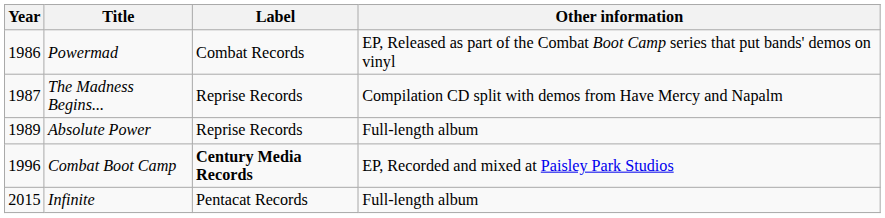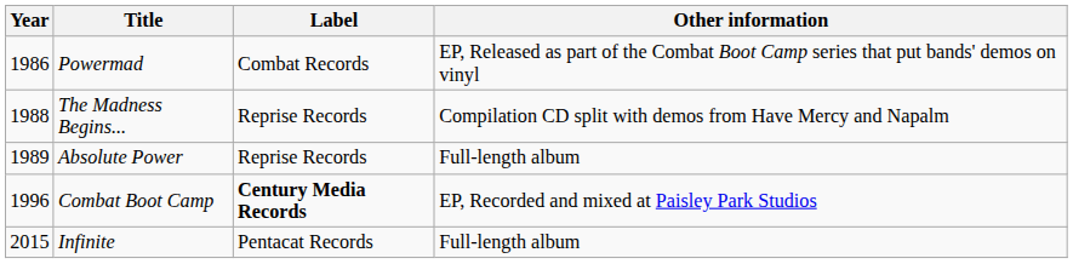The Madness Begins... | Year: 1987 -> 1988
